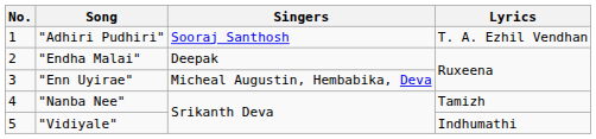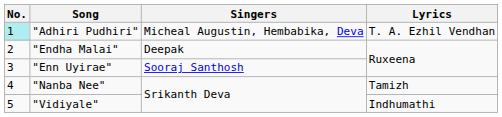"Adhiri Pudhiri" | No.: no background -> paleturquoise background
"Adhiri Pudhiri" | Singers: Sooraj Santhosh -> Micheal Augustin, Hembabika, Deva
"Enn Uyirae" | Singers: Micheal Augustin, Hembabika, Deva -> Sooraj Santhosh
